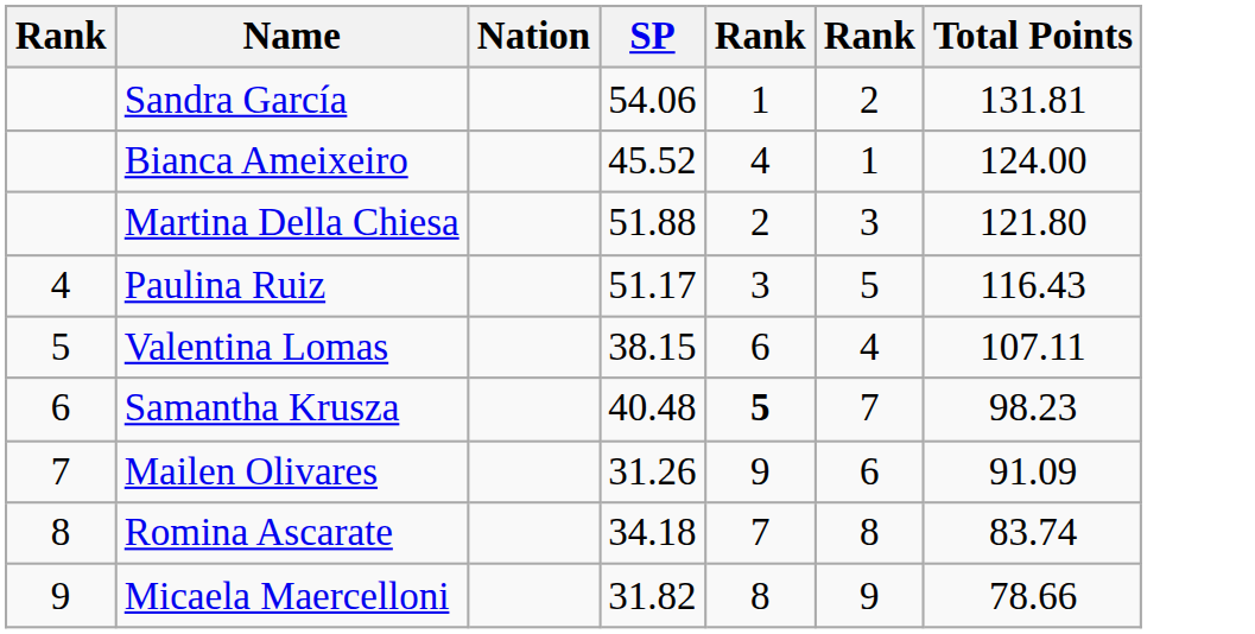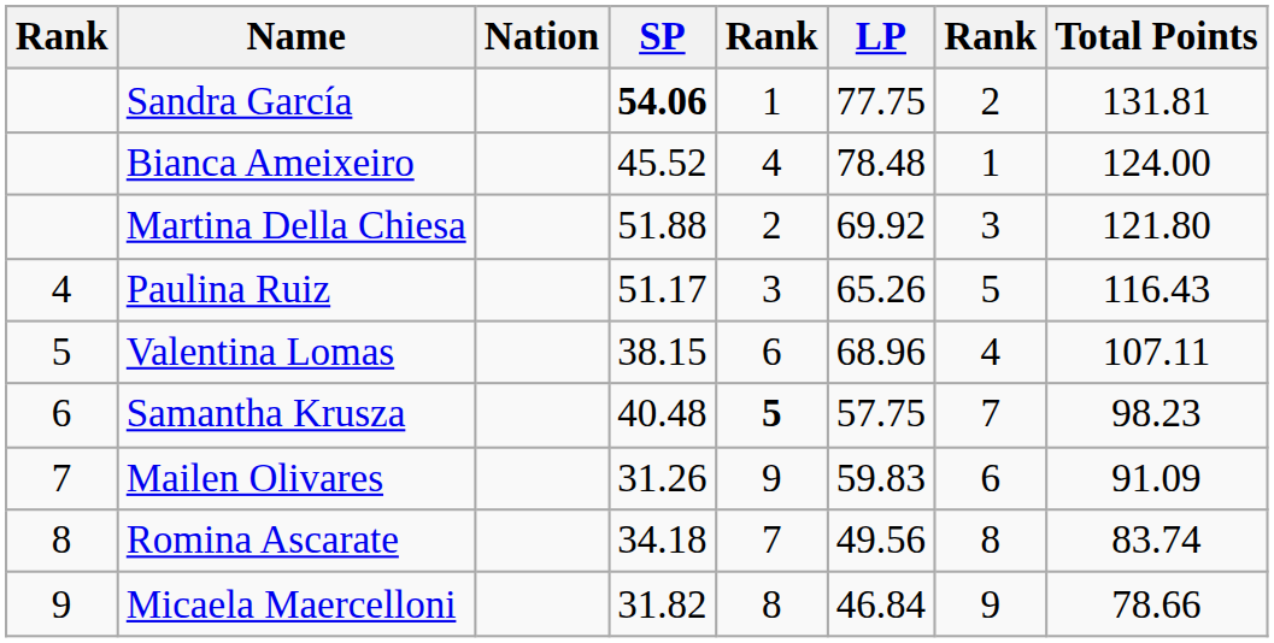+ column: LP | 77.75 | 78.48 | 69.92 | 65.26 | 68.96 | 57.75 | 59.83 | 49.56 | 46.84
Sandra García | SP: normal -> bold
